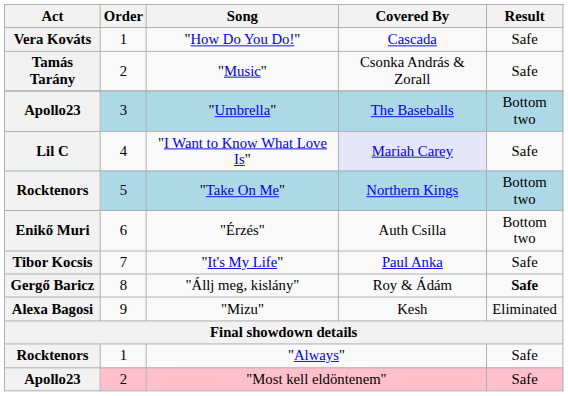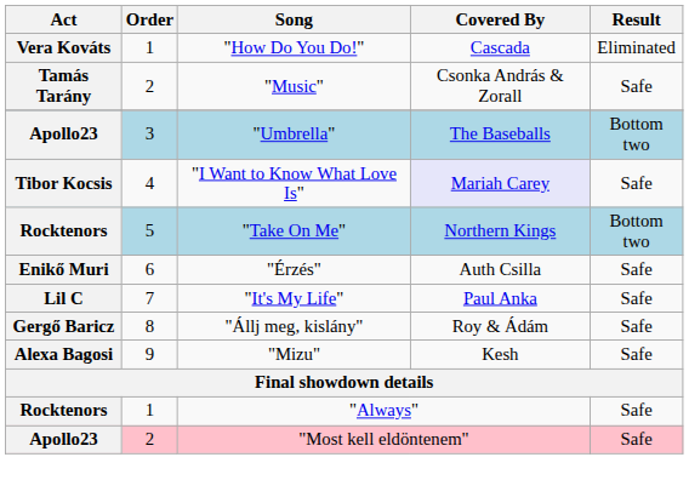"How Do You Do!" | Result: Safe -> Eliminated
"I Want to Know What Love Is" | Act: Lil C -> Tibor Kocsis
"Érzés" | Result: Bottom two -> Safe
"It's My Life" | Act: Tibor Kocsis -> Lil C
"Állj meg, kislány" | Result: bold -> normal
"Mizu" | Result: Eliminated -> Safe
